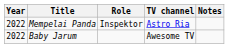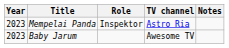Mempelai Panda | Year: 2022 -> 2023
Baby Jarum | Year: 2022 -> 2023
